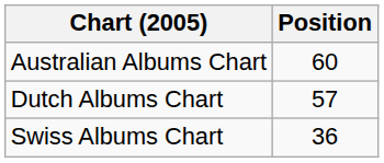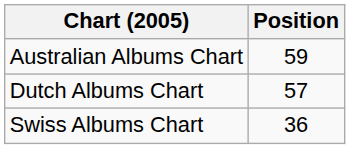Australian Albums Chart | Position: 60 -> 59
